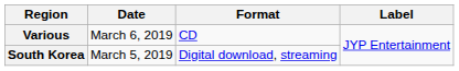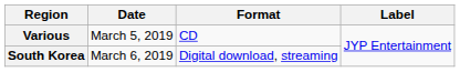Various | Date: March 6, 2019 -> March 5, 2019
South Korea | Date: March 5, 2019 -> March 6, 2019
